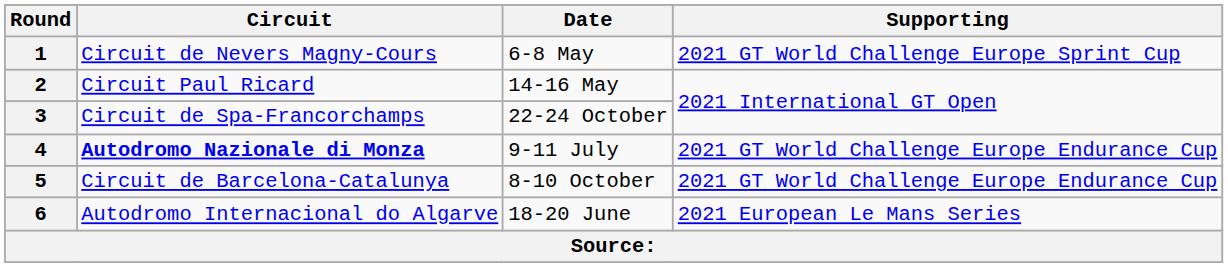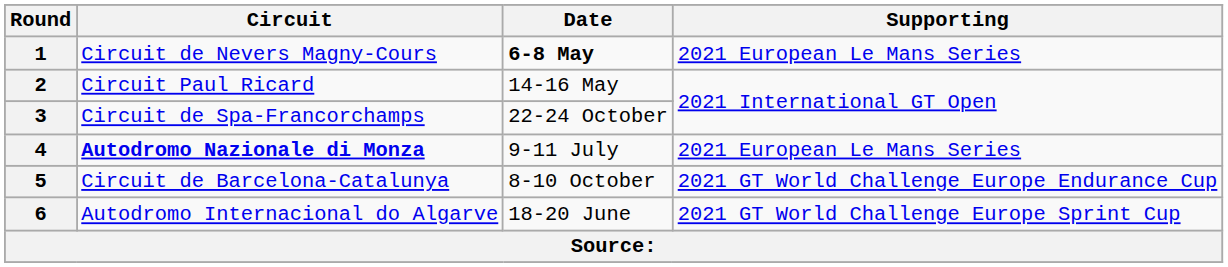1 | Date: normal -> bold
1 | Supporting: 2021 GT World Challenge Europe Sprint Cup -> 2021 European Le Mans Series
4 | Supporting: 2021 GT World Challenge Europe Endurance Cup -> 2021 European Le Mans Series
6 | Supporting: 2021 European Le Mans Series -> 2021 GT World Challenge Europe Sprint Cup
